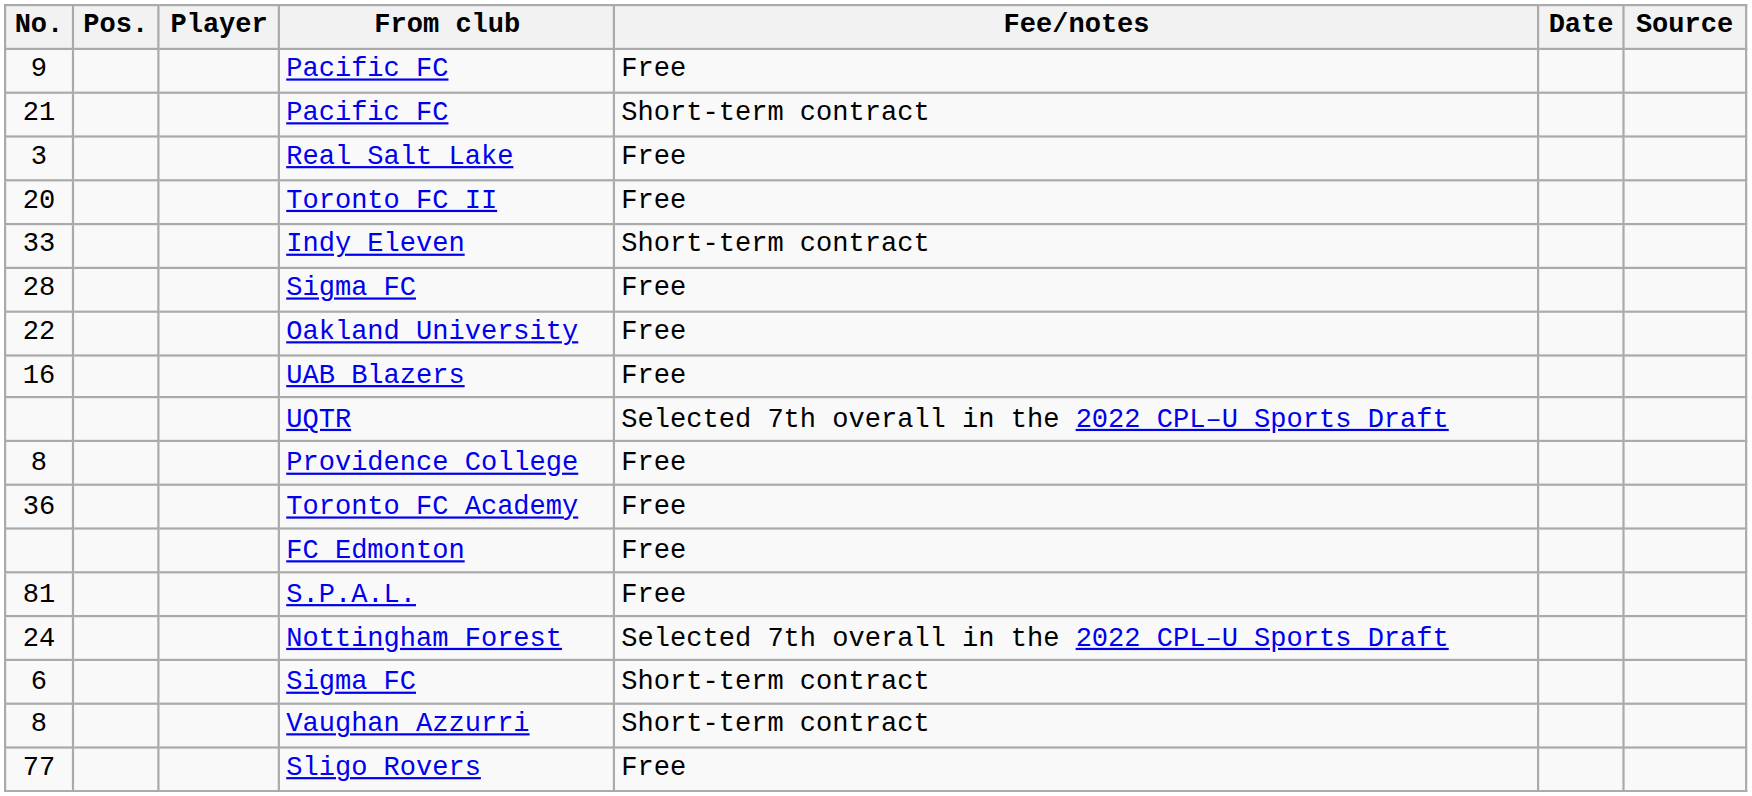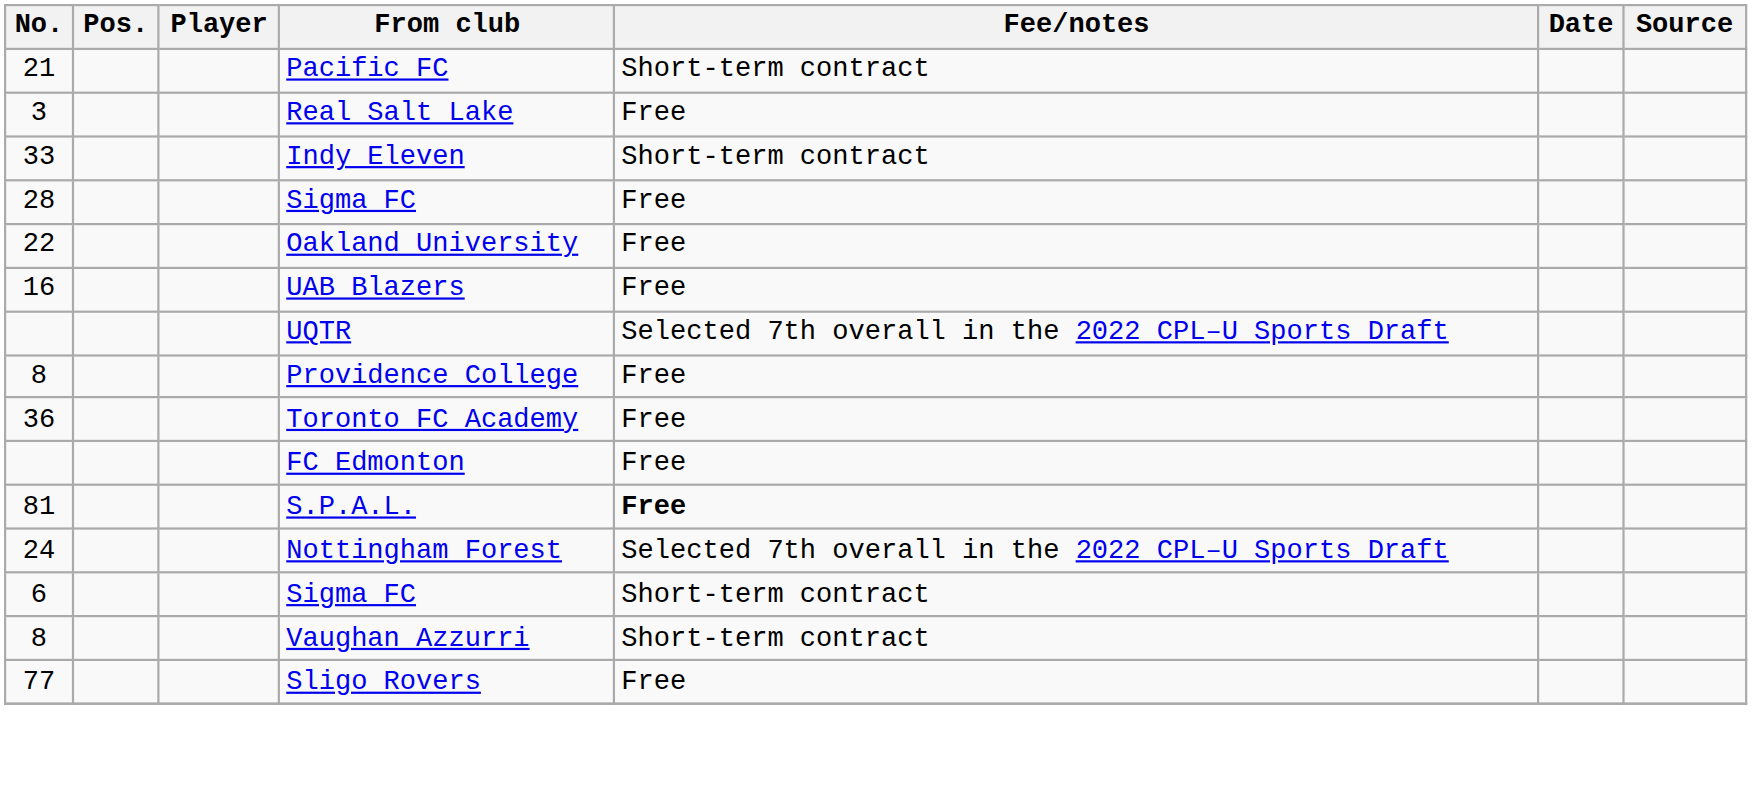- row: 9 | Pacific FC | Free
- row: 20 | Toronto FC II | Free
81 | Fee/notes: normal -> bold
